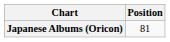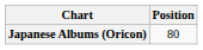Japanese Albums (Oricon) | Position: 81 -> 80
